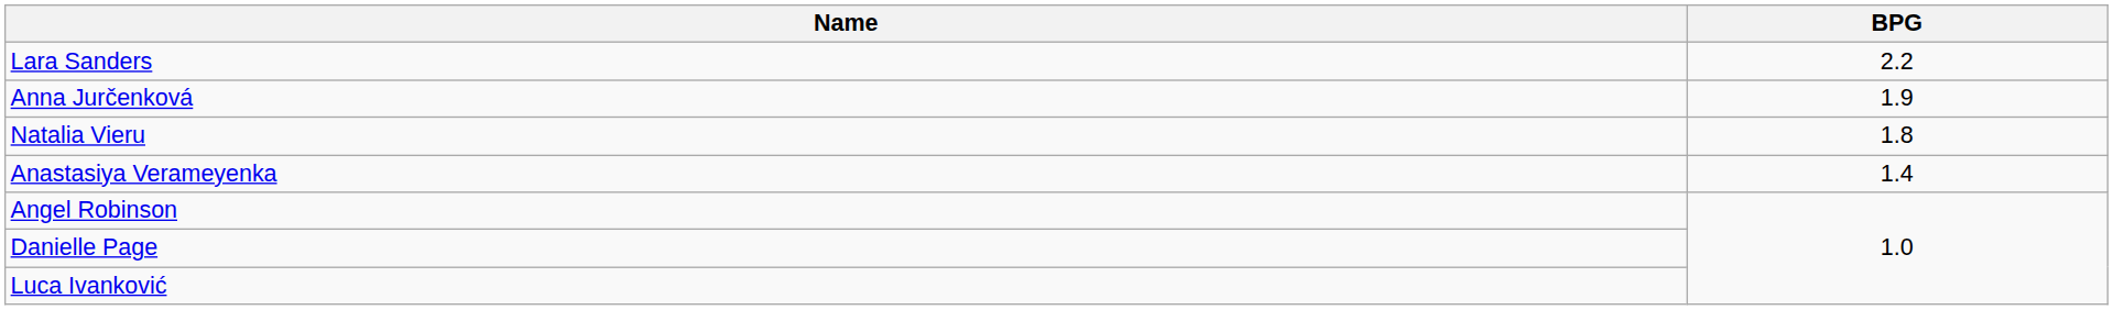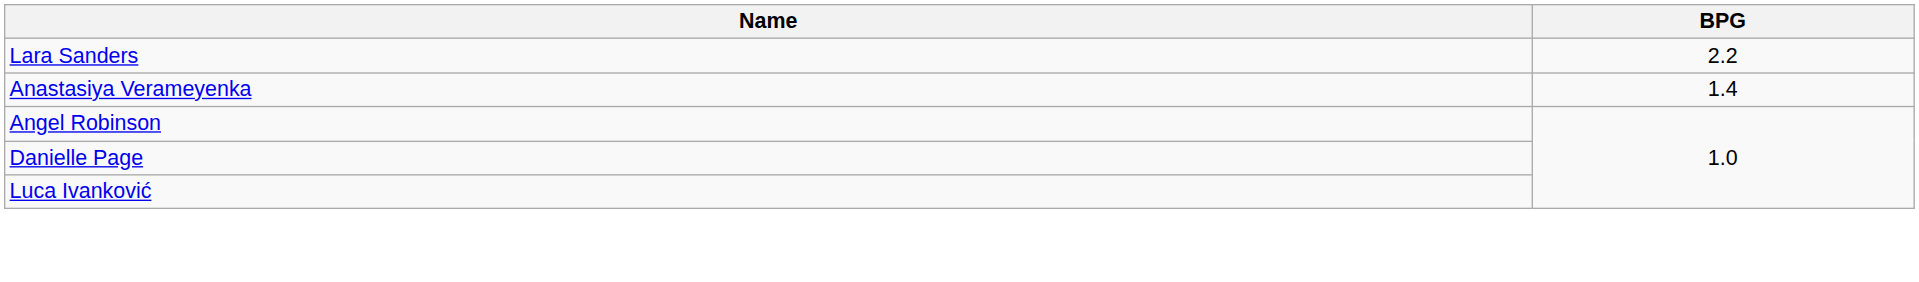- row: Anna Jurčenková | 1.9
- row: Natalia Vieru | 1.8
